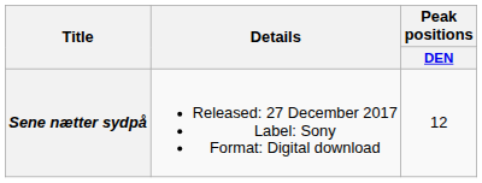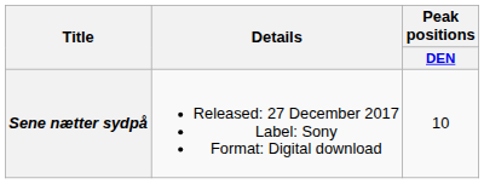Sene nætter sydpå | Peak positions / DEN: 12 -> 10
